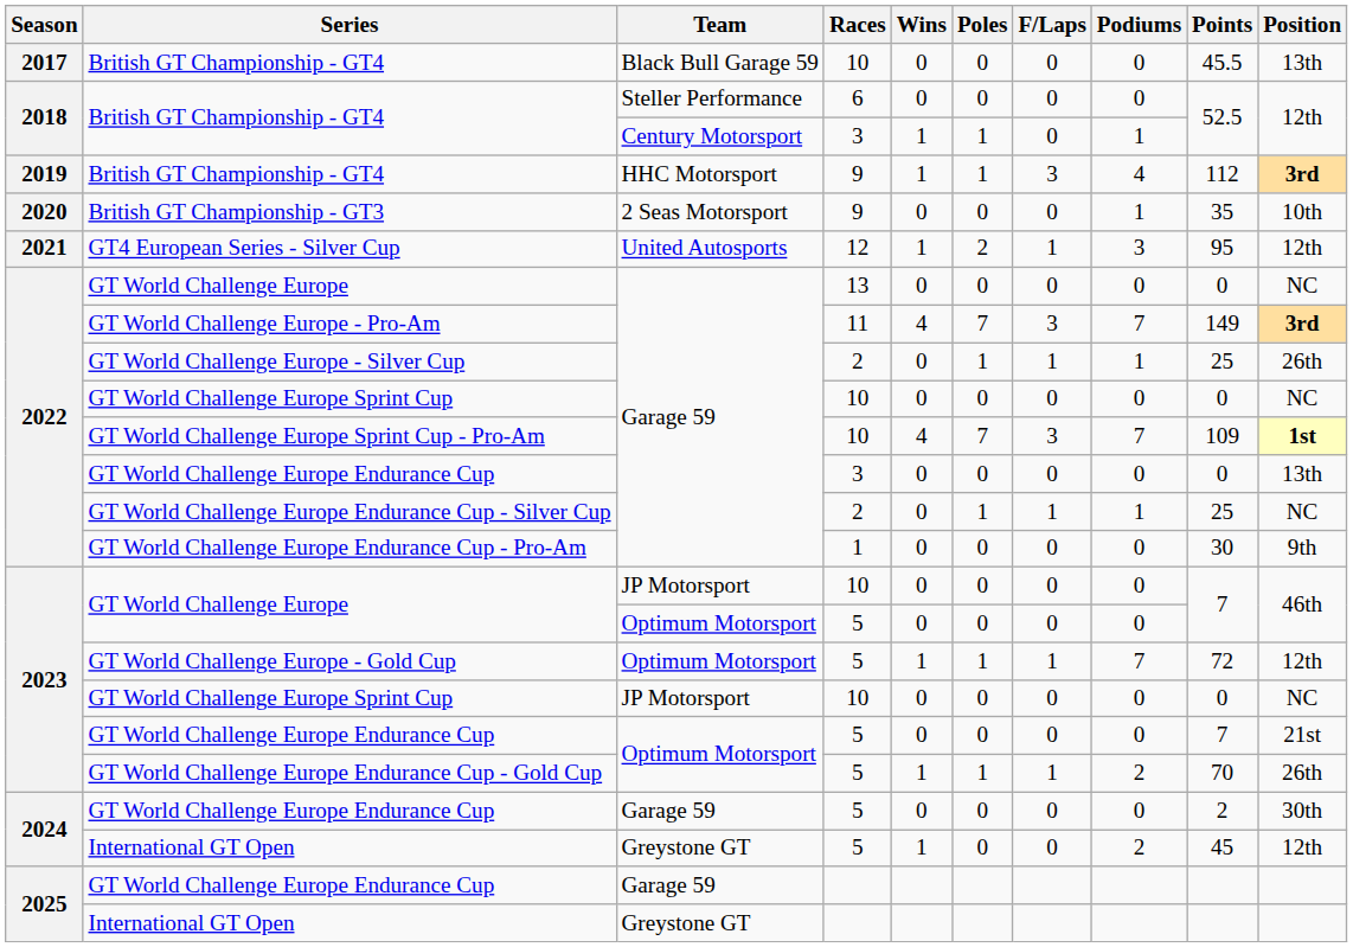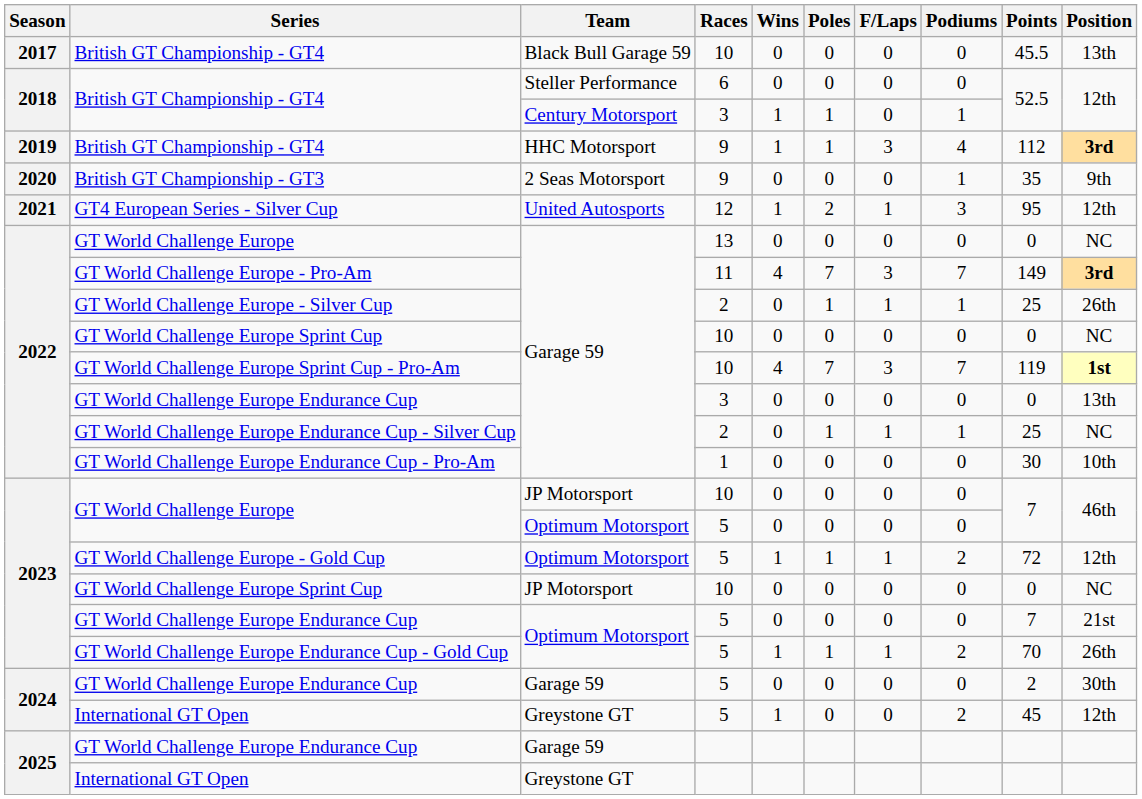British GT Championship - GT3 | Position: 10th -> 9th
GT World Challenge Europe Sprint Cup - Pro-Am | Points: 109 -> 119
GT World Challenge Europe Endurance Cup - Pro-Am | Position: 9th -> 10th
GT World Challenge Europe - Gold Cup | Podiums: 7 -> 2
